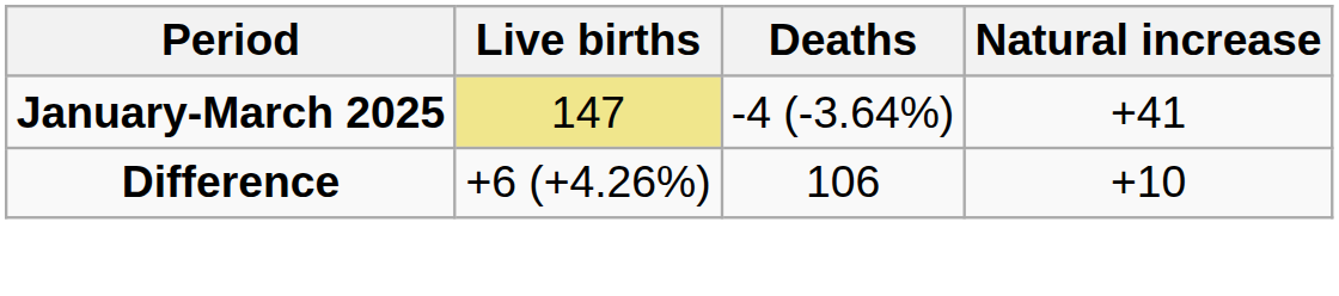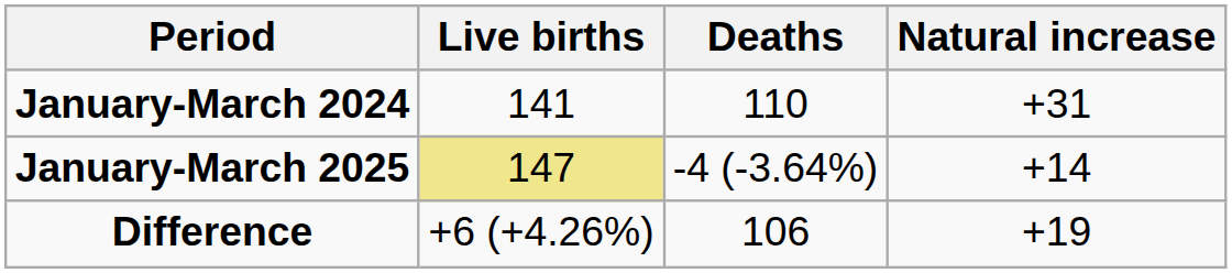+ row: January-March 2024 | 141 | 110 | +31
January-March 2025 | Natural increase: +41 -> +14
Difference | Natural increase: +10 -> +19
